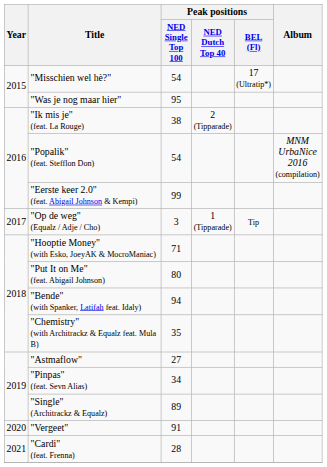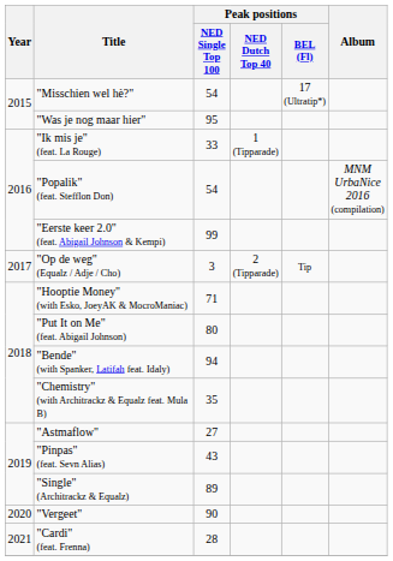"Ik mis je" (feat. La Rouge) | Peak positions / NED Single Top 100: 38 -> 33
"Ik mis je" (feat. La Rouge) | Peak positions / NED Dutch Top 40: 2 (Tipparade) -> 1 (Tipparade)
"Op de weg" (Equalz / Adje / Cho) | Peak positions / NED Dutch Top 40: 1 (Tipparade) -> 2 (Tipparade)
"Pinpas" (feat. Sevn Alias) | Peak positions / NED Single Top 100: 34 -> 43
"Vergeet" | Peak positions / NED Single Top 100: 91 -> 90
